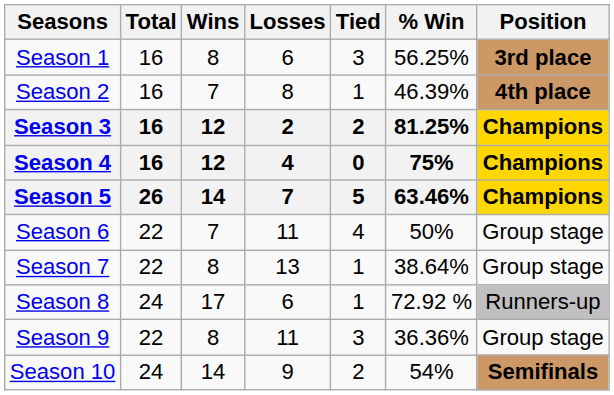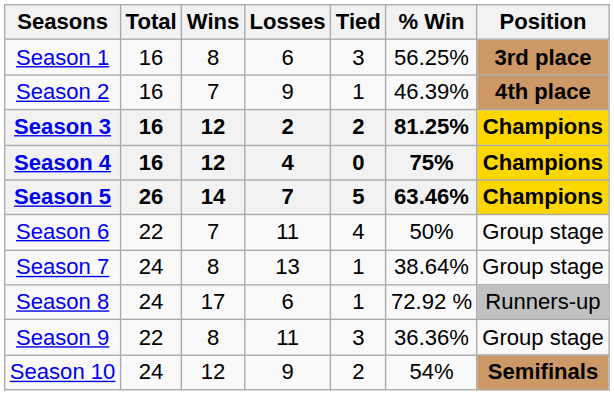Season 2 | Losses: 8 -> 9
Season 7 | Total: 22 -> 24
Season 10 | Wins: 14 -> 12
